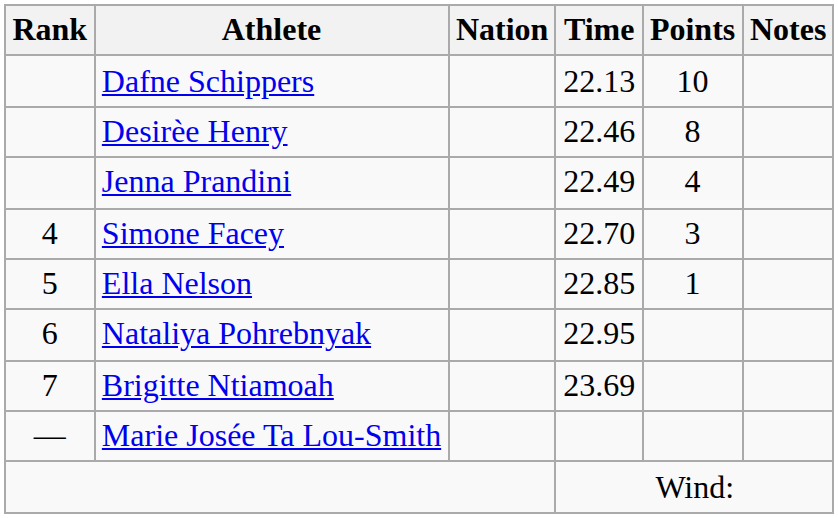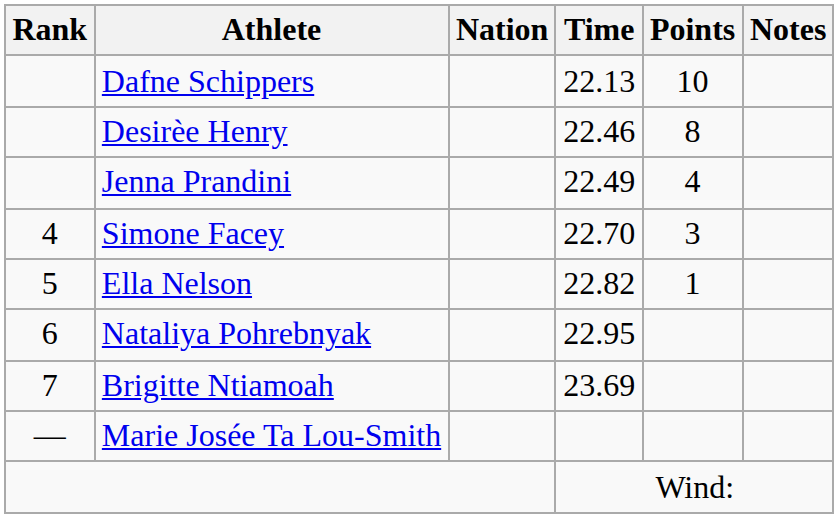Ella Nelson | Time: 22.85 -> 22.82
